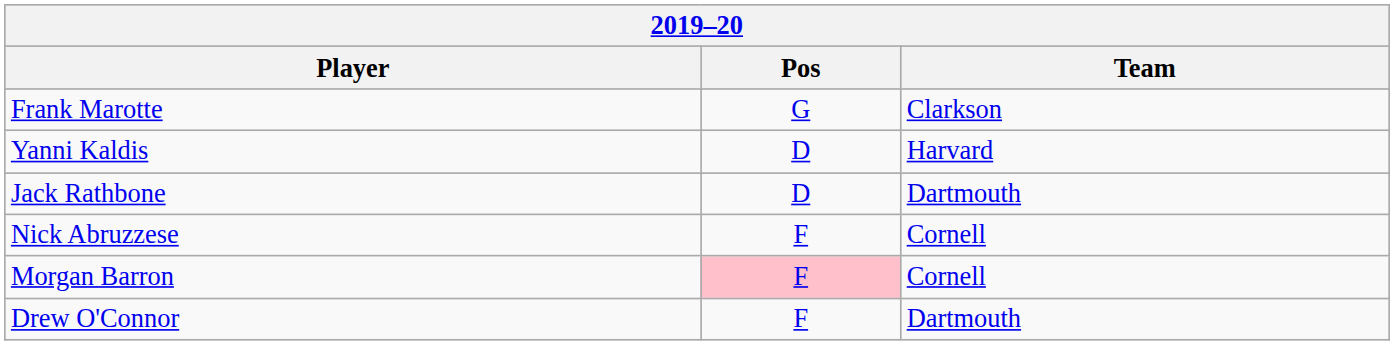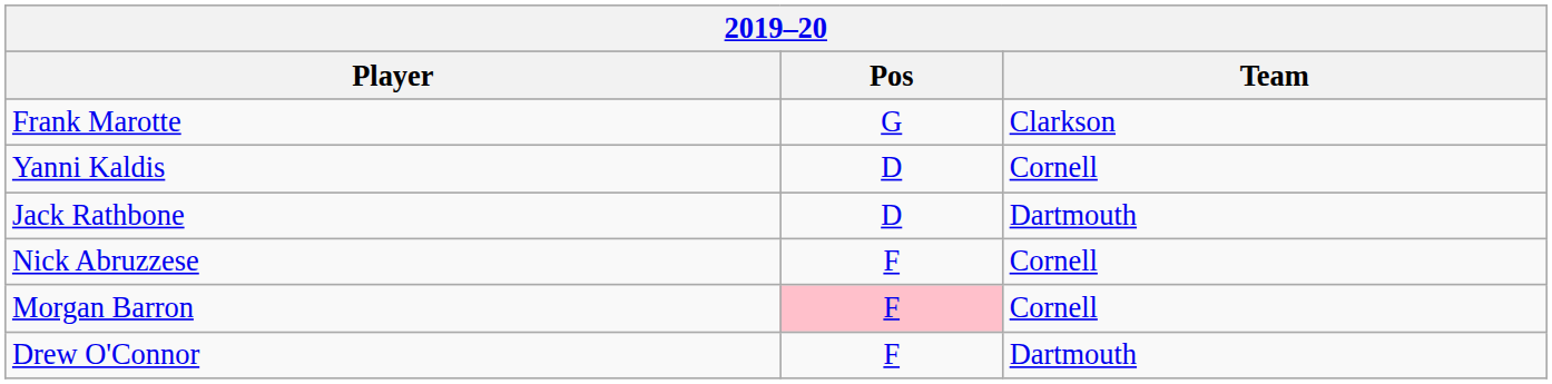Yanni Kaldis | Team: Harvard -> Cornell
